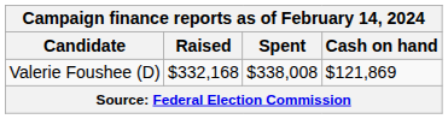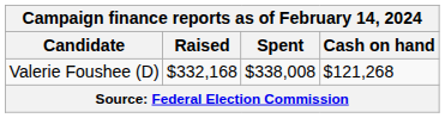Valerie Foushee (D) | Cash on hand: $121,869 -> $121,268
